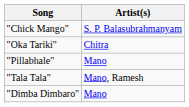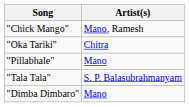"Chick Mango" | Artist(s): S. P. Balasubrahmanyam -> Mano, Ramesh
"Tala Tala" | Artist(s): Mano, Ramesh -> S. P. Balasubrahmanyam
